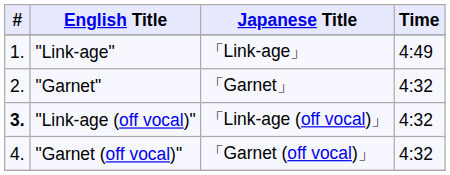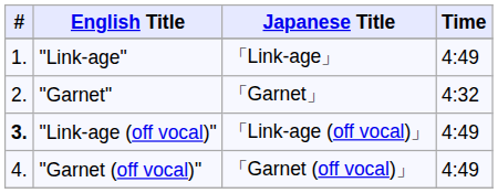"Link-age (off vocal)" | Time: 4:32 -> 4:49
"Garnet (off vocal)" | Time: 4:32 -> 4:49
